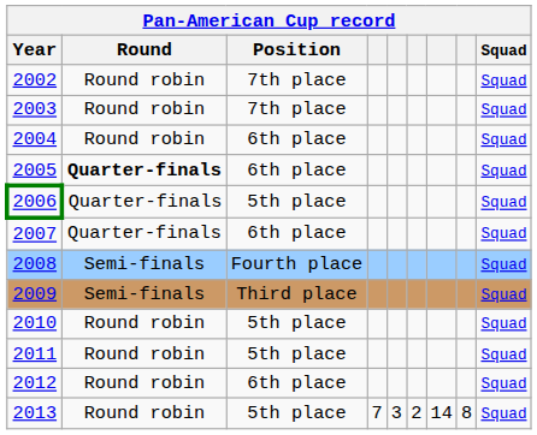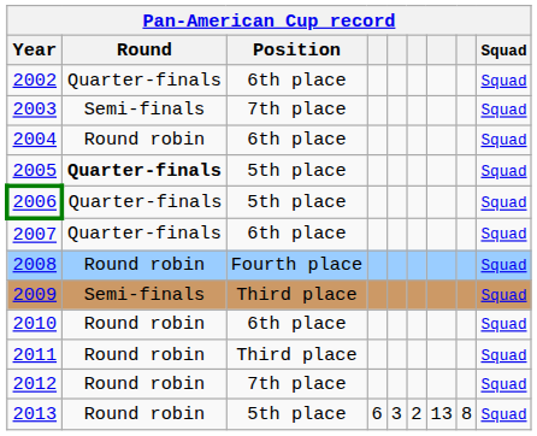2002 | Round: Round robin -> Quarter-finals
2002 | Position: 7th place -> 6th place
2003 | Round: Round robin -> Semi-finals
2005 | Position: 6th place -> 5th place
2008 | Round: Semi-finals -> Round robin
2010 | Position: 5th place -> 6th place
2011 | Position: 5th place -> Third place
2012 | Position: 6th place -> 7th place
2013 | column 4: 7 -> 6
2013 | column 7: 14 -> 13
